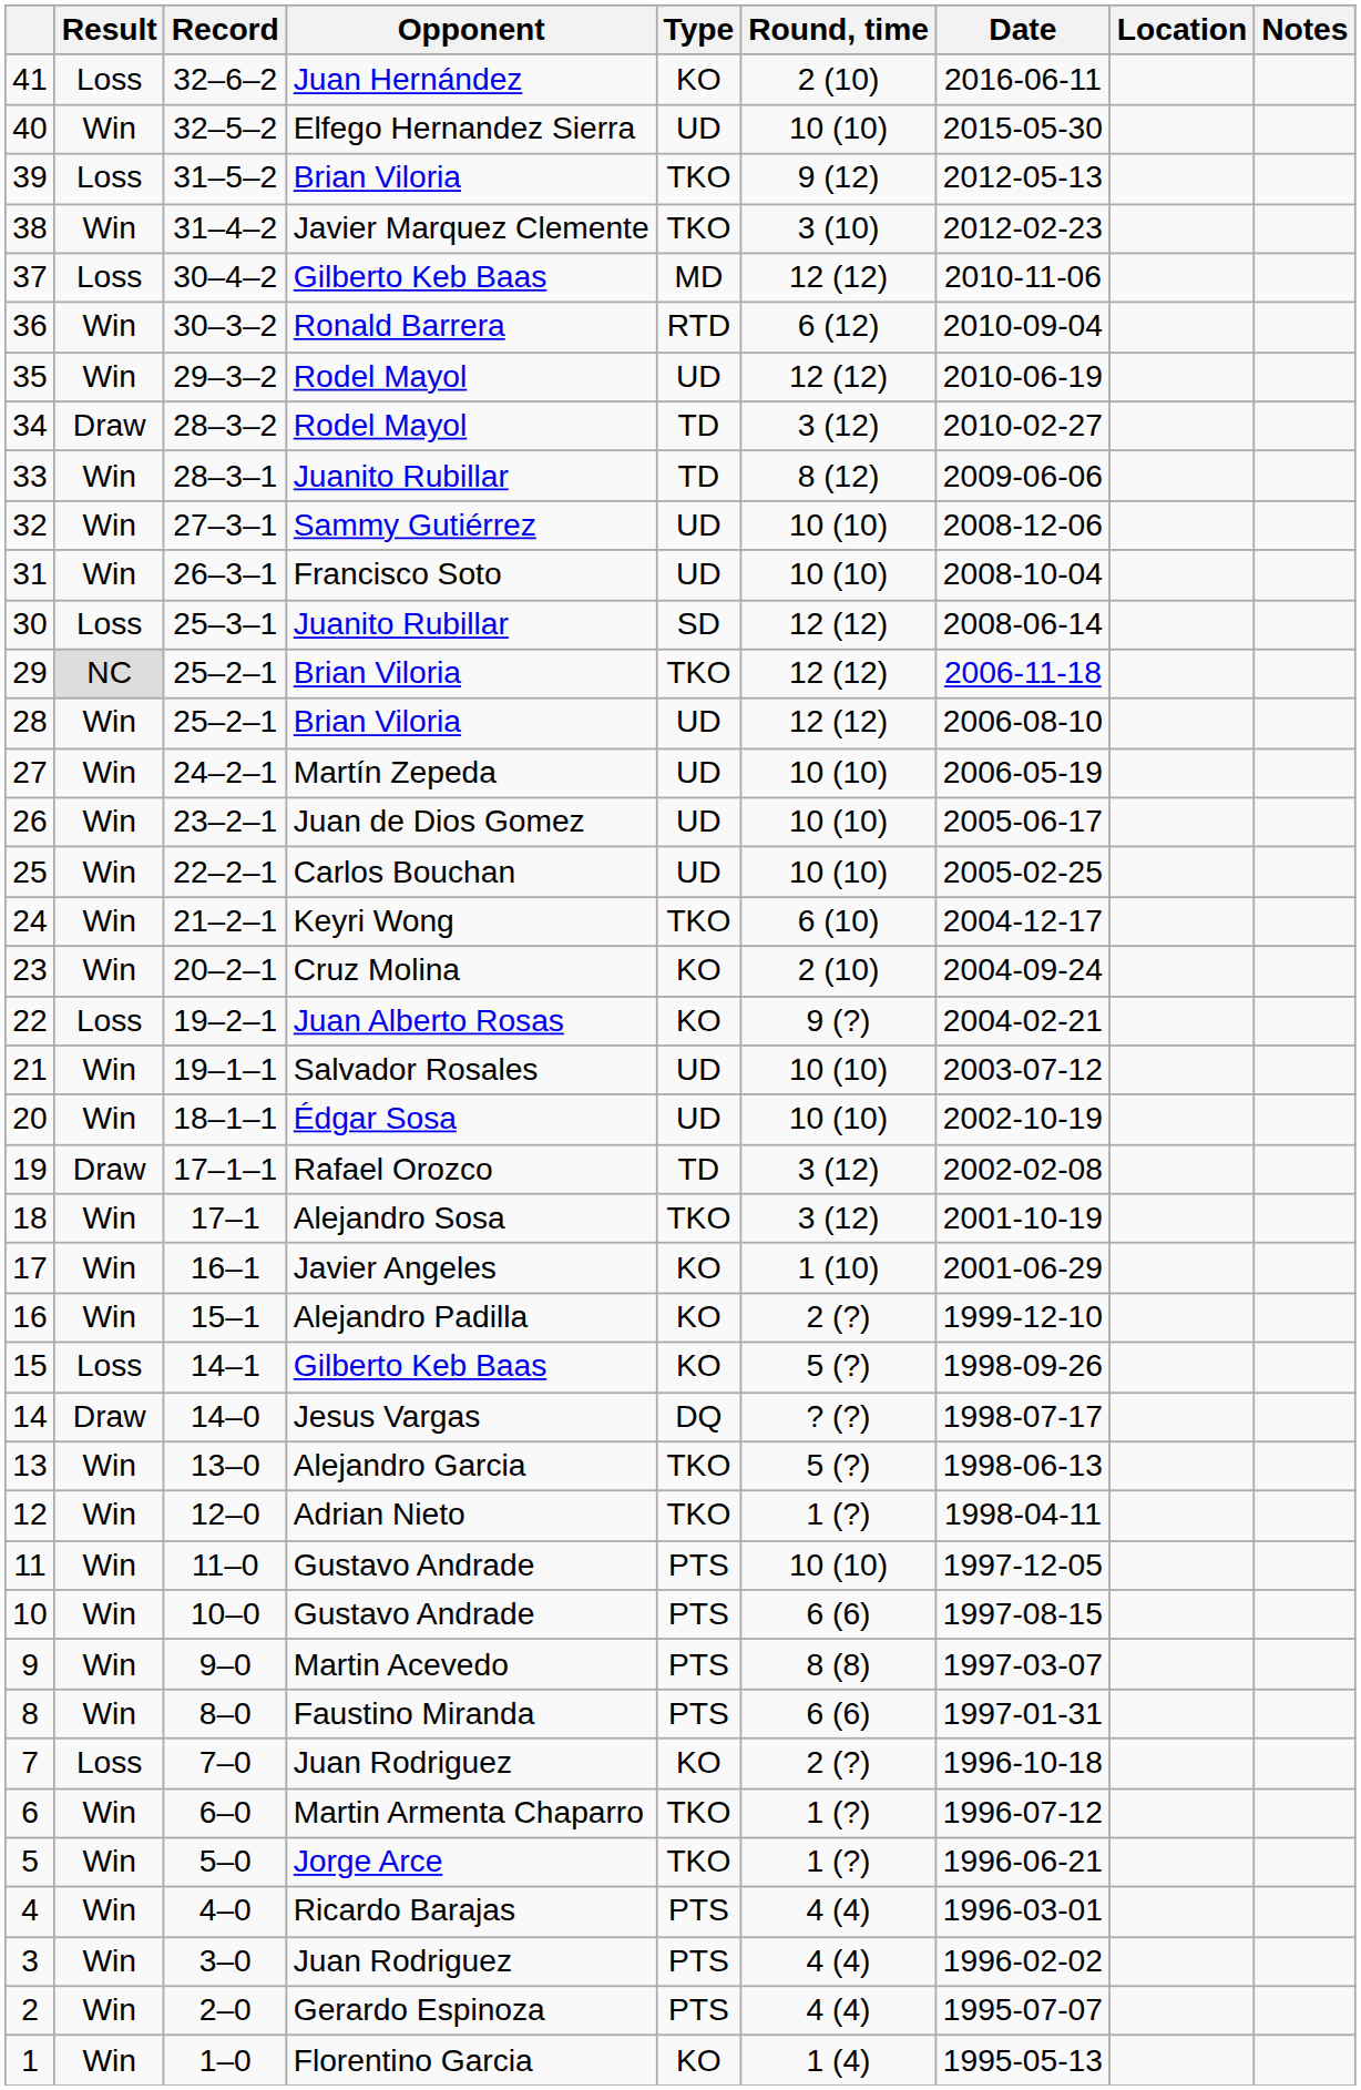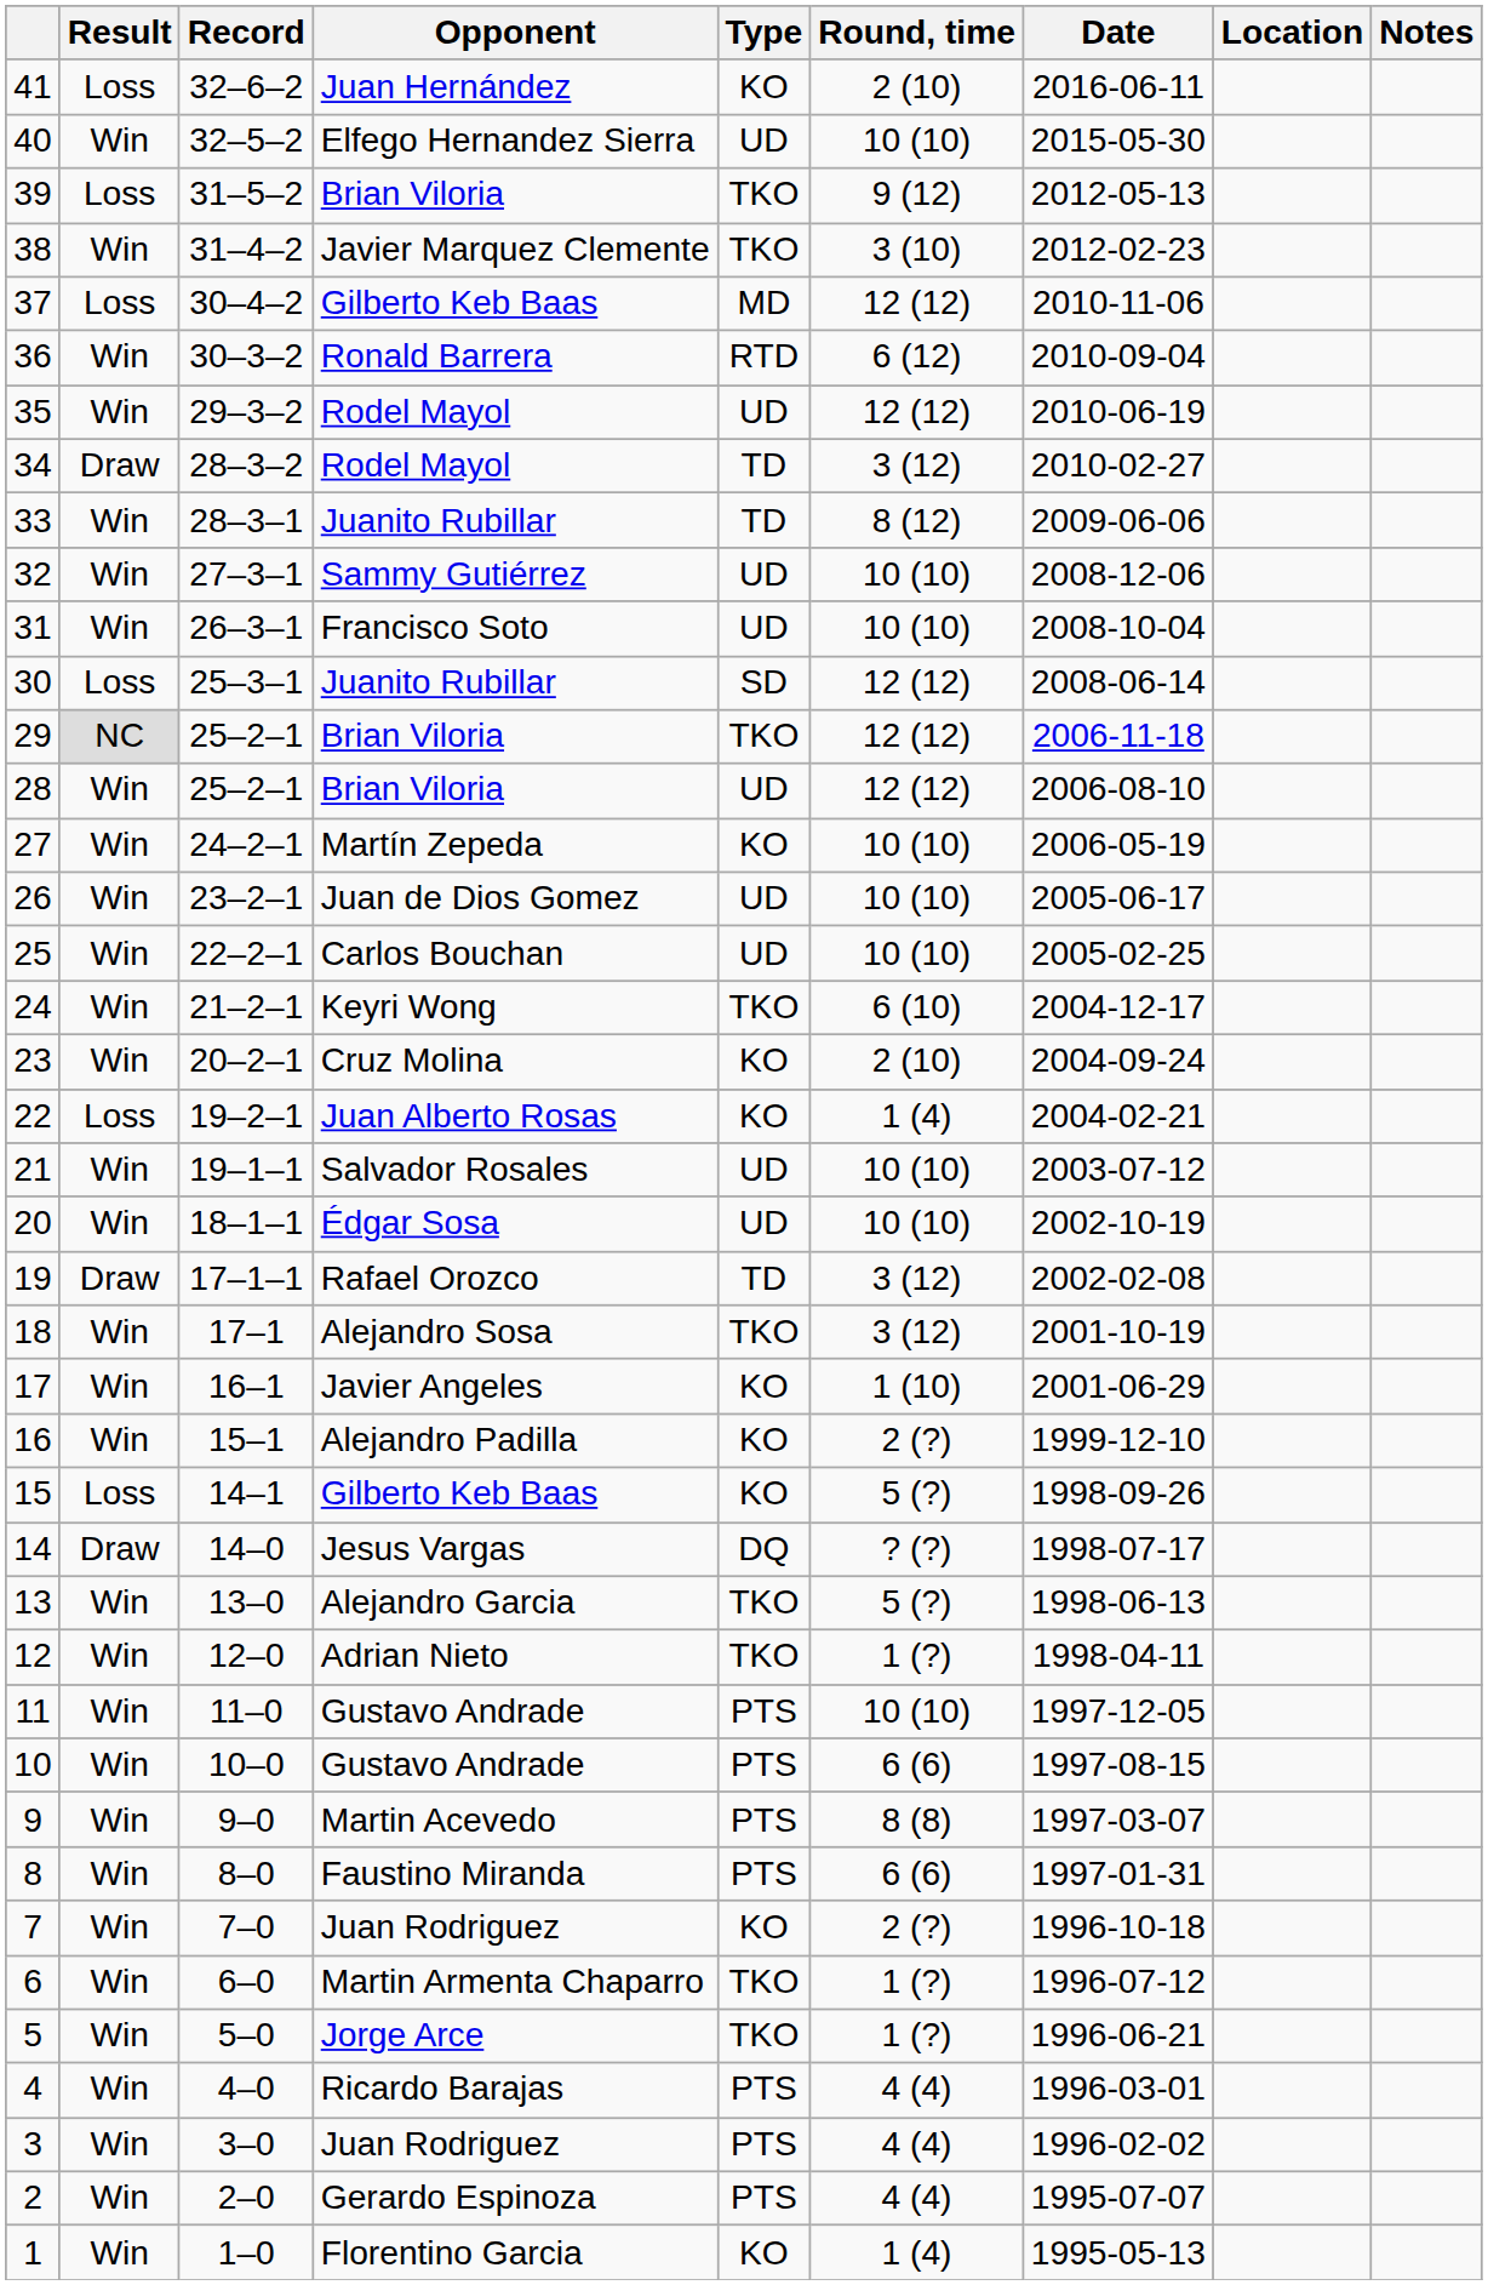27 | Type: UD -> KO
22 | Round, time: 9 (?) -> 1 (4)
7 | Result: Loss -> Win
